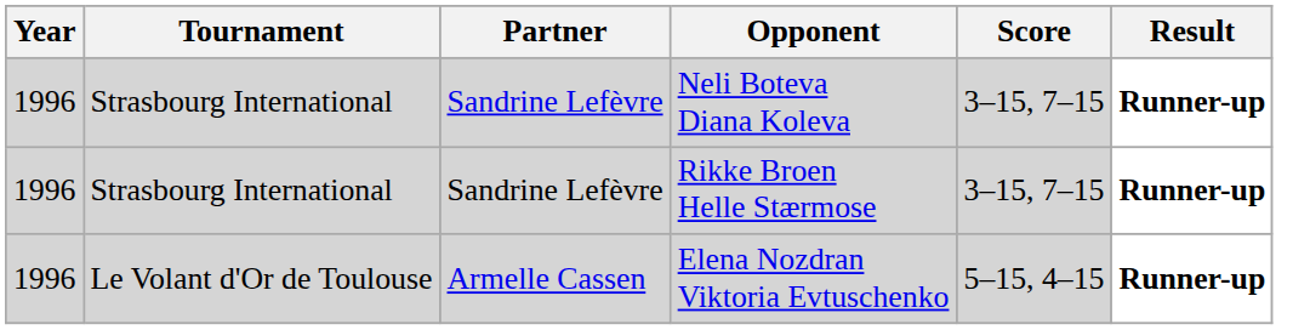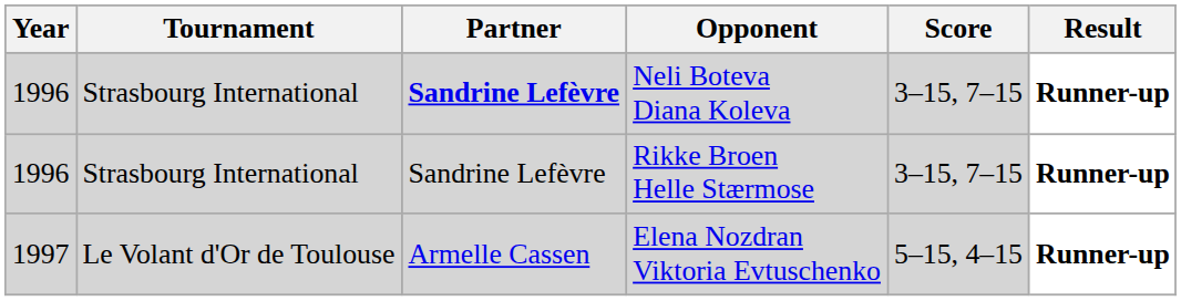Neli Boteva Diana Koleva | Partner: normal -> bold
Elena Nozdran Viktoria Evtuschenko | Year: 1996 -> 1997
